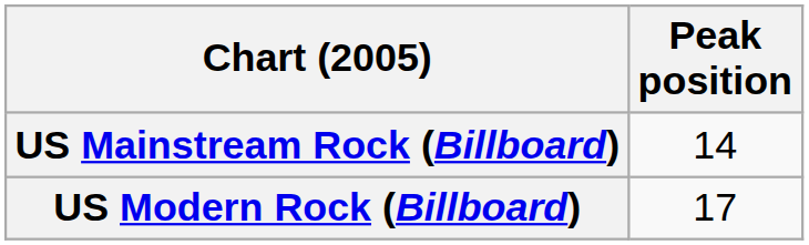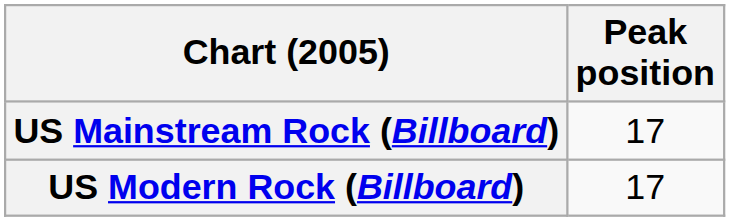US Mainstream Rock (Billboard) | Peak position: 14 -> 17
